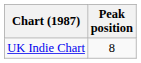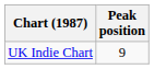UK Indie Chart | Peak position: 8 -> 9
